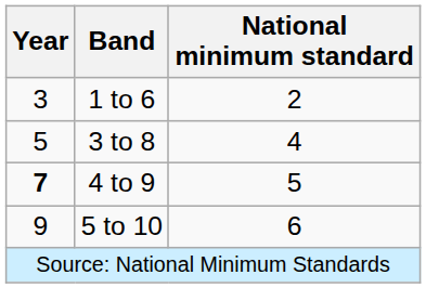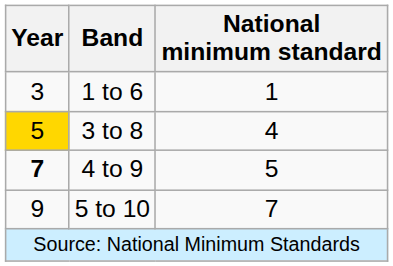1 to 6 | National minimum standard: 2 -> 1
3 to 8 | Year: no background -> gold background
5 to 10 | National minimum standard: 6 -> 7
